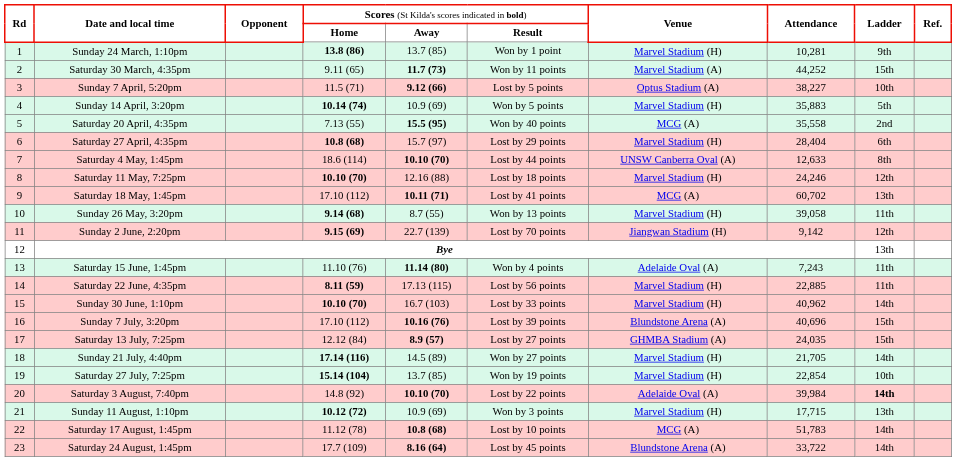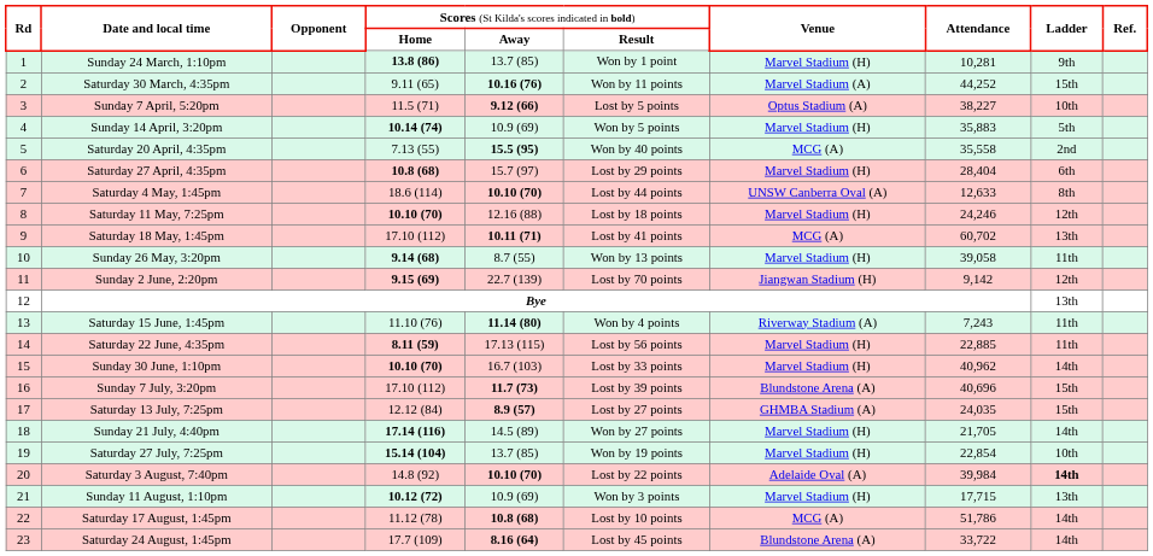Saturday 30 March, 4:35pm | column 5: 11.7 (73) -> 10.16 (76)
Saturday 15 June, 1:45pm | column 7: Adelaide Oval (A) -> Riverway Stadium (A)
Sunday 7 July, 3:20pm | column 5: 10.16 (76) -> 11.7 (73)
Saturday 17 August, 1:45pm | column 8: 51,783 -> 51,786
